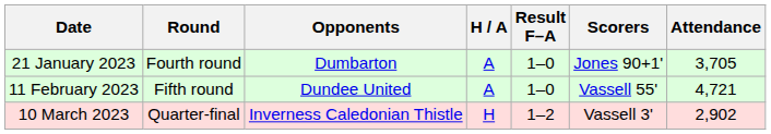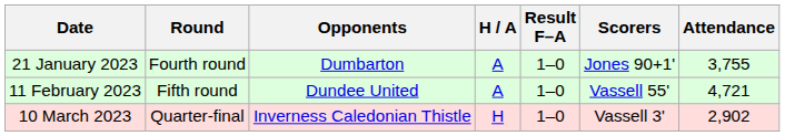21 January 2023 | Attendance: 3,705 -> 3,755
10 March 2023 | Result F–A: 1–2 -> 1–0
